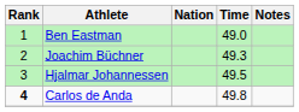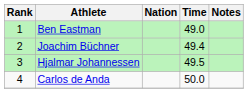Joachim Büchner | Time: 49.3 -> 49.4
Carlos de Anda | Rank: bold -> normal
Carlos de Anda | Time: 49.8 -> 50.0
